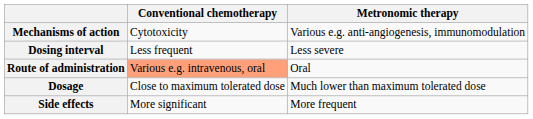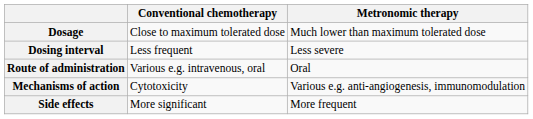rows swapped: Dosage <-> Mechanisms of action
Route of administration | Conventional chemotherapy: lightsalmon background -> no background
